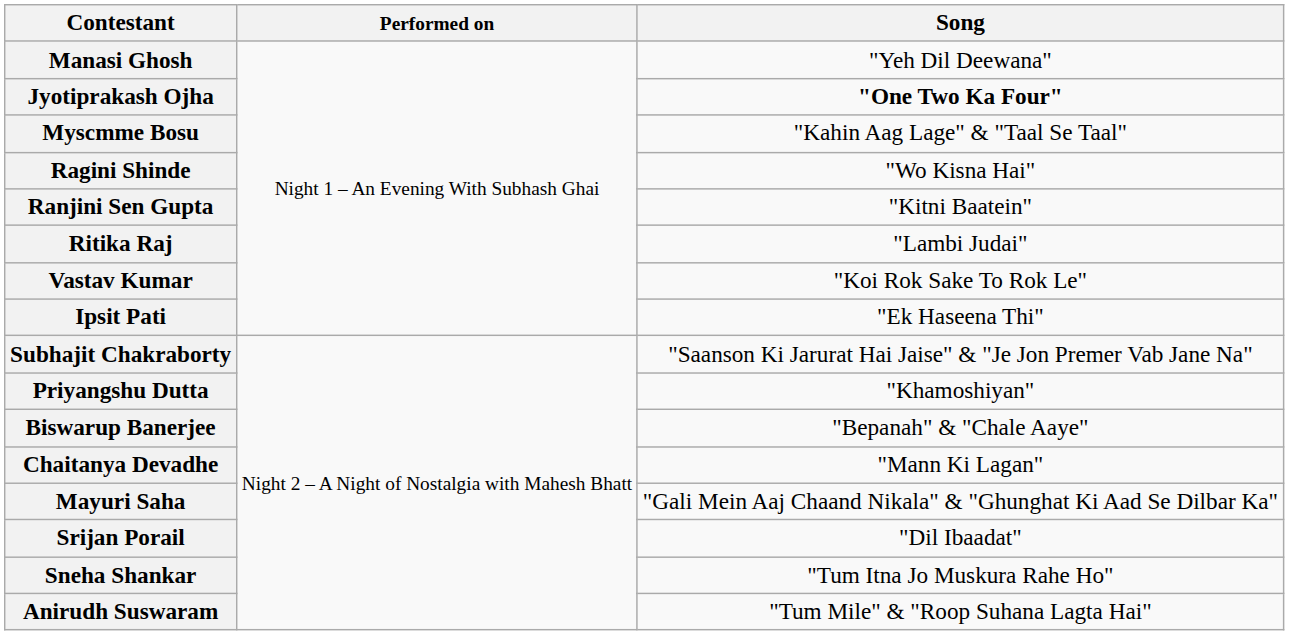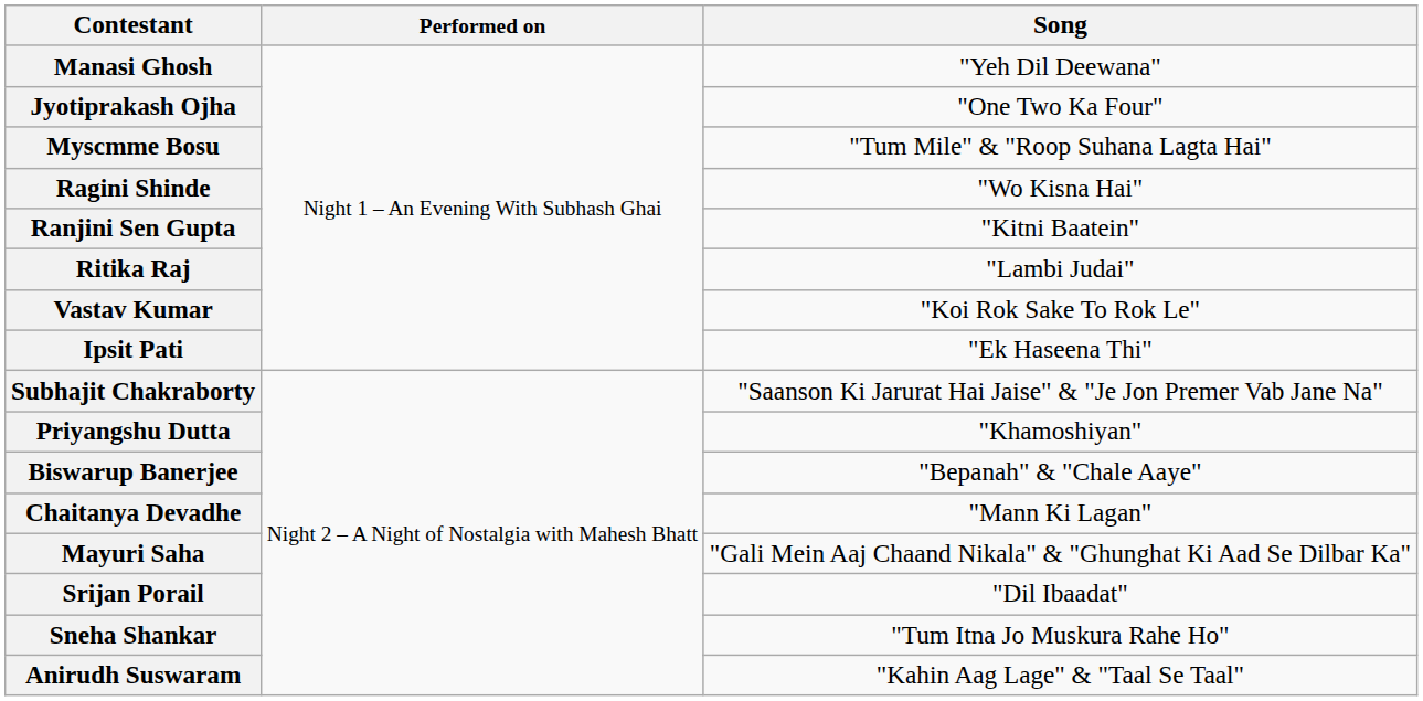Jyotiprakash Ojha | Song: bold -> normal
Myscmme Bosu | Song: "Kahin Aag Lage" & "Taal Se Taal" -> "Tum Mile" & "Roop Suhana Lagta Hai"
Anirudh Suswaram | Song: "Tum Mile" & "Roop Suhana Lagta Hai" -> "Kahin Aag Lage" & "Taal Se Taal"
